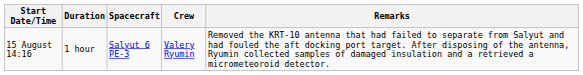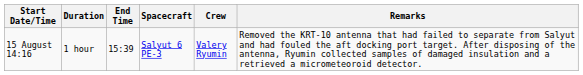+ column: End Time | 15:39
